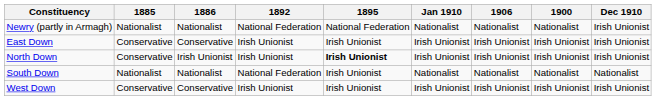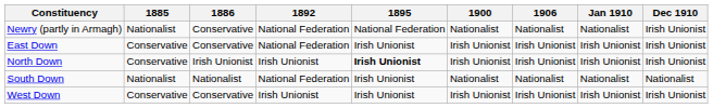columns swapped: 1900 <-> Jan 1910
Newry (partly in Armagh) | 1886: Nationalist -> Conservative
East Down | 1892: Irish Unionist -> National Federation
